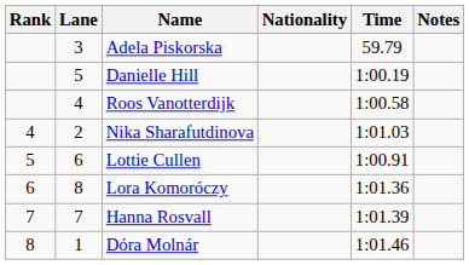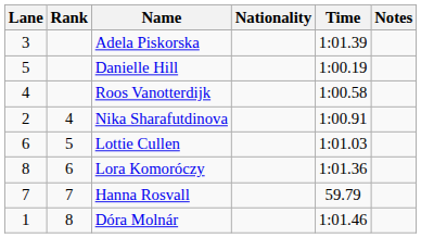columns swapped: Rank <-> Lane
Adela Piskorska | Time: 59.79 -> 1:01.39
Nika Sharafutdinova | Time: 1:01.03 -> 1:00.91
Lottie Cullen | Time: 1:00.91 -> 1:01.03
Hanna Rosvall | Time: 1:01.39 -> 59.79
